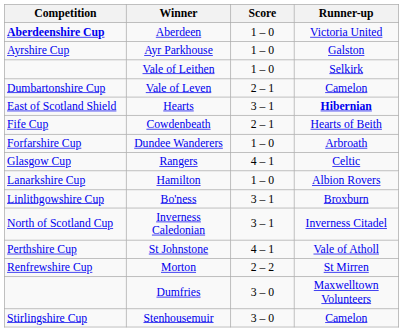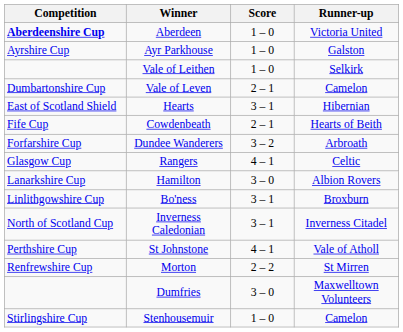Hearts | Runner-up: bold -> normal
Dundee Wanderers | Score: 1 – 0 -> 3 – 2
Hamilton | Score: 1 – 0 -> 3 – 0
Stenhousemuir | Score: 3 – 0 -> 1 – 0
